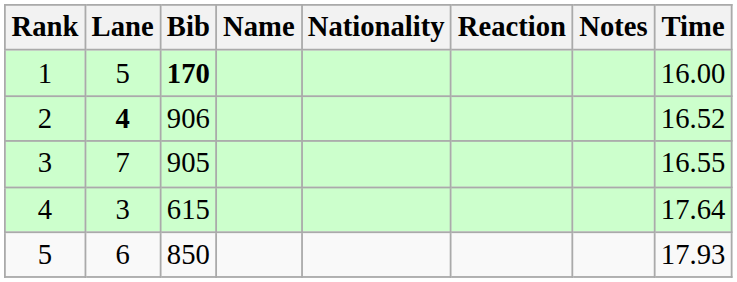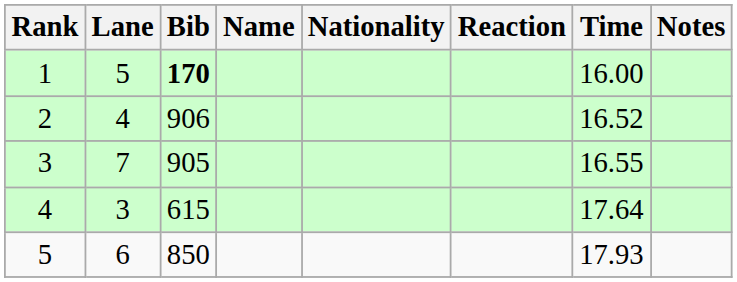columns swapped: Time <-> Notes
2 | Lane: bold -> normal
